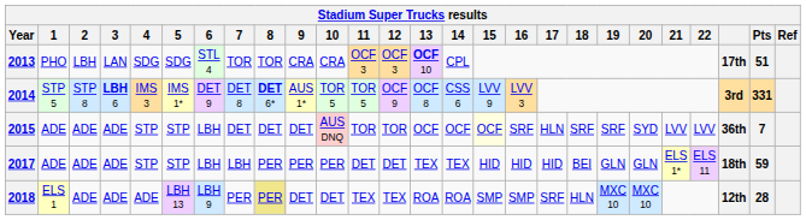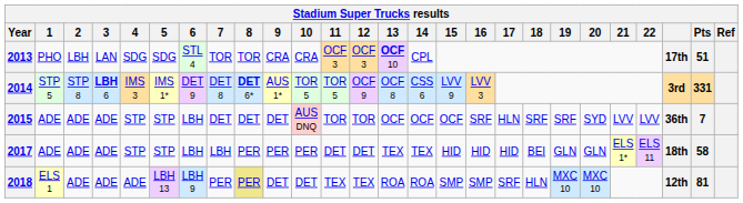2015 | 15: lightyellow background -> no background
2017 | Pts: 59 -> 58
2018 | Pts: 28 -> 81
